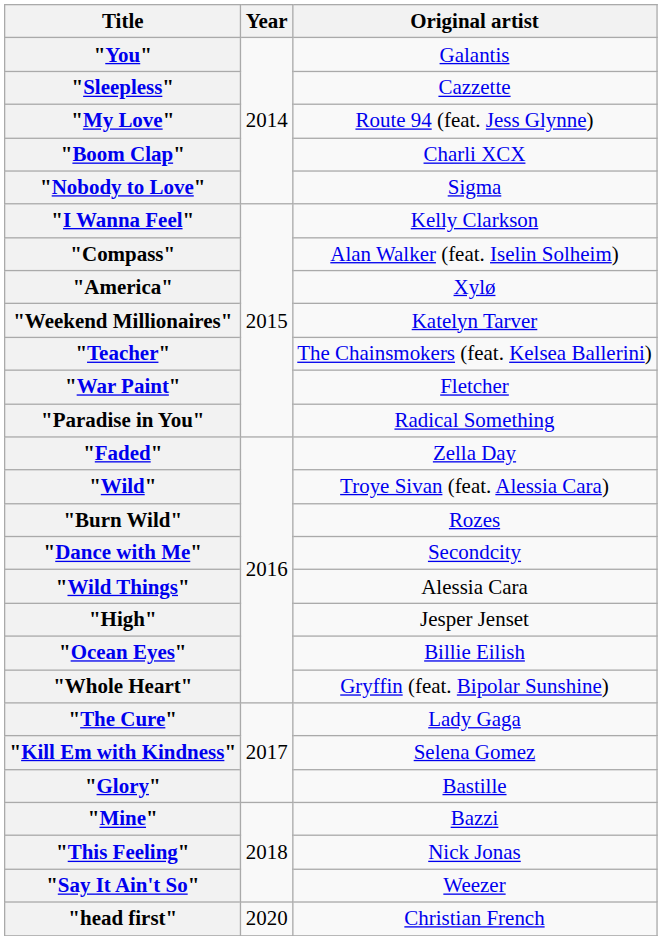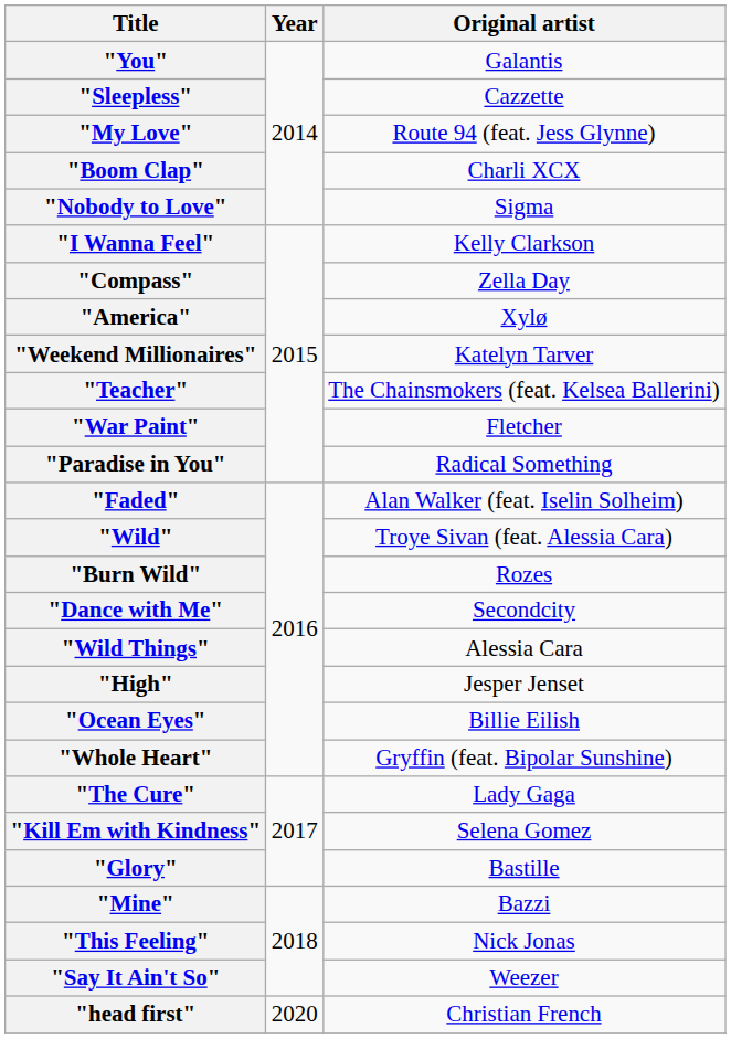"Compass" | Original artist: Alan Walker (feat. Iselin Solheim) -> Zella Day
"Faded" | Original artist: Zella Day -> Alan Walker (feat. Iselin Solheim)
